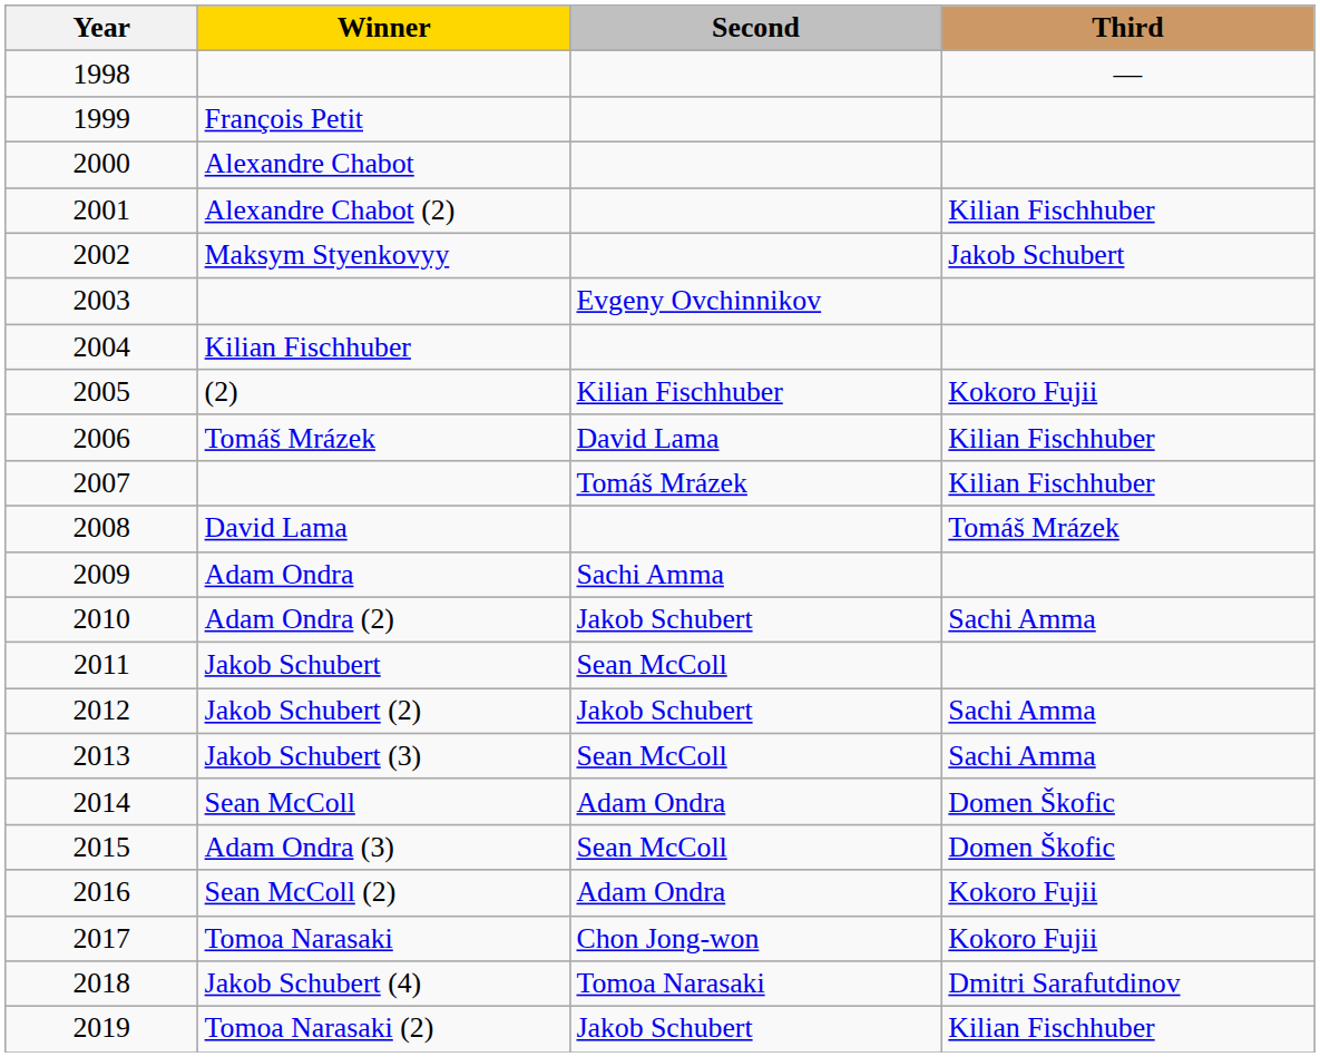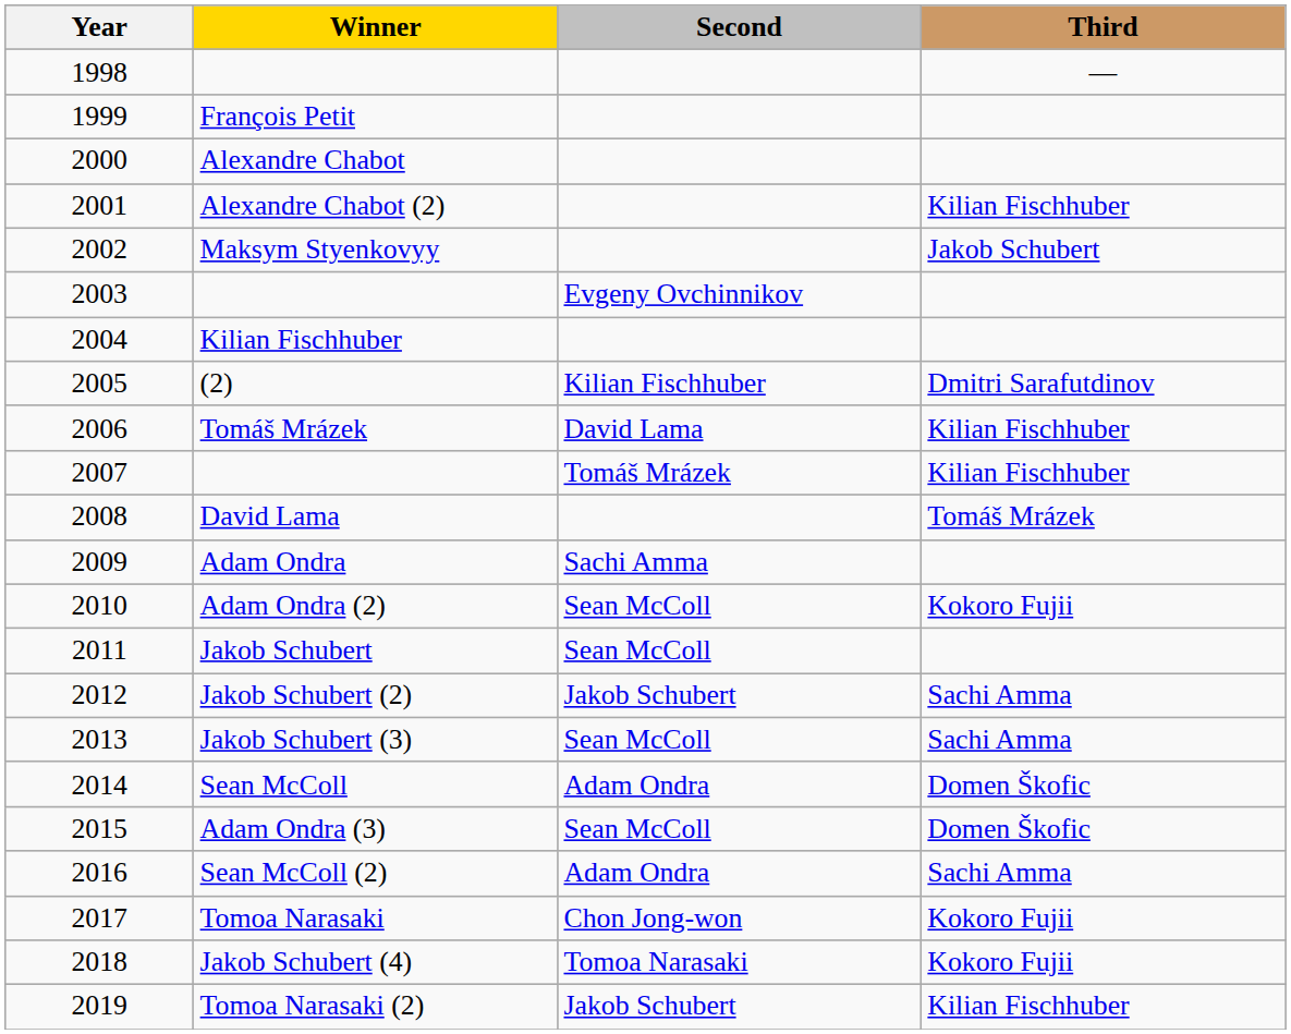(2) | Third: Kokoro Fujii -> Dmitri Sarafutdinov
Adam Ondra (2) | Second: Jakob Schubert -> Sean McColl
Adam Ondra (2) | Third: Sachi Amma -> Kokoro Fujii
Sean McColl (2) | Third: Kokoro Fujii -> Sachi Amma
Jakob Schubert (4) | Third: Dmitri Sarafutdinov -> Kokoro Fujii
